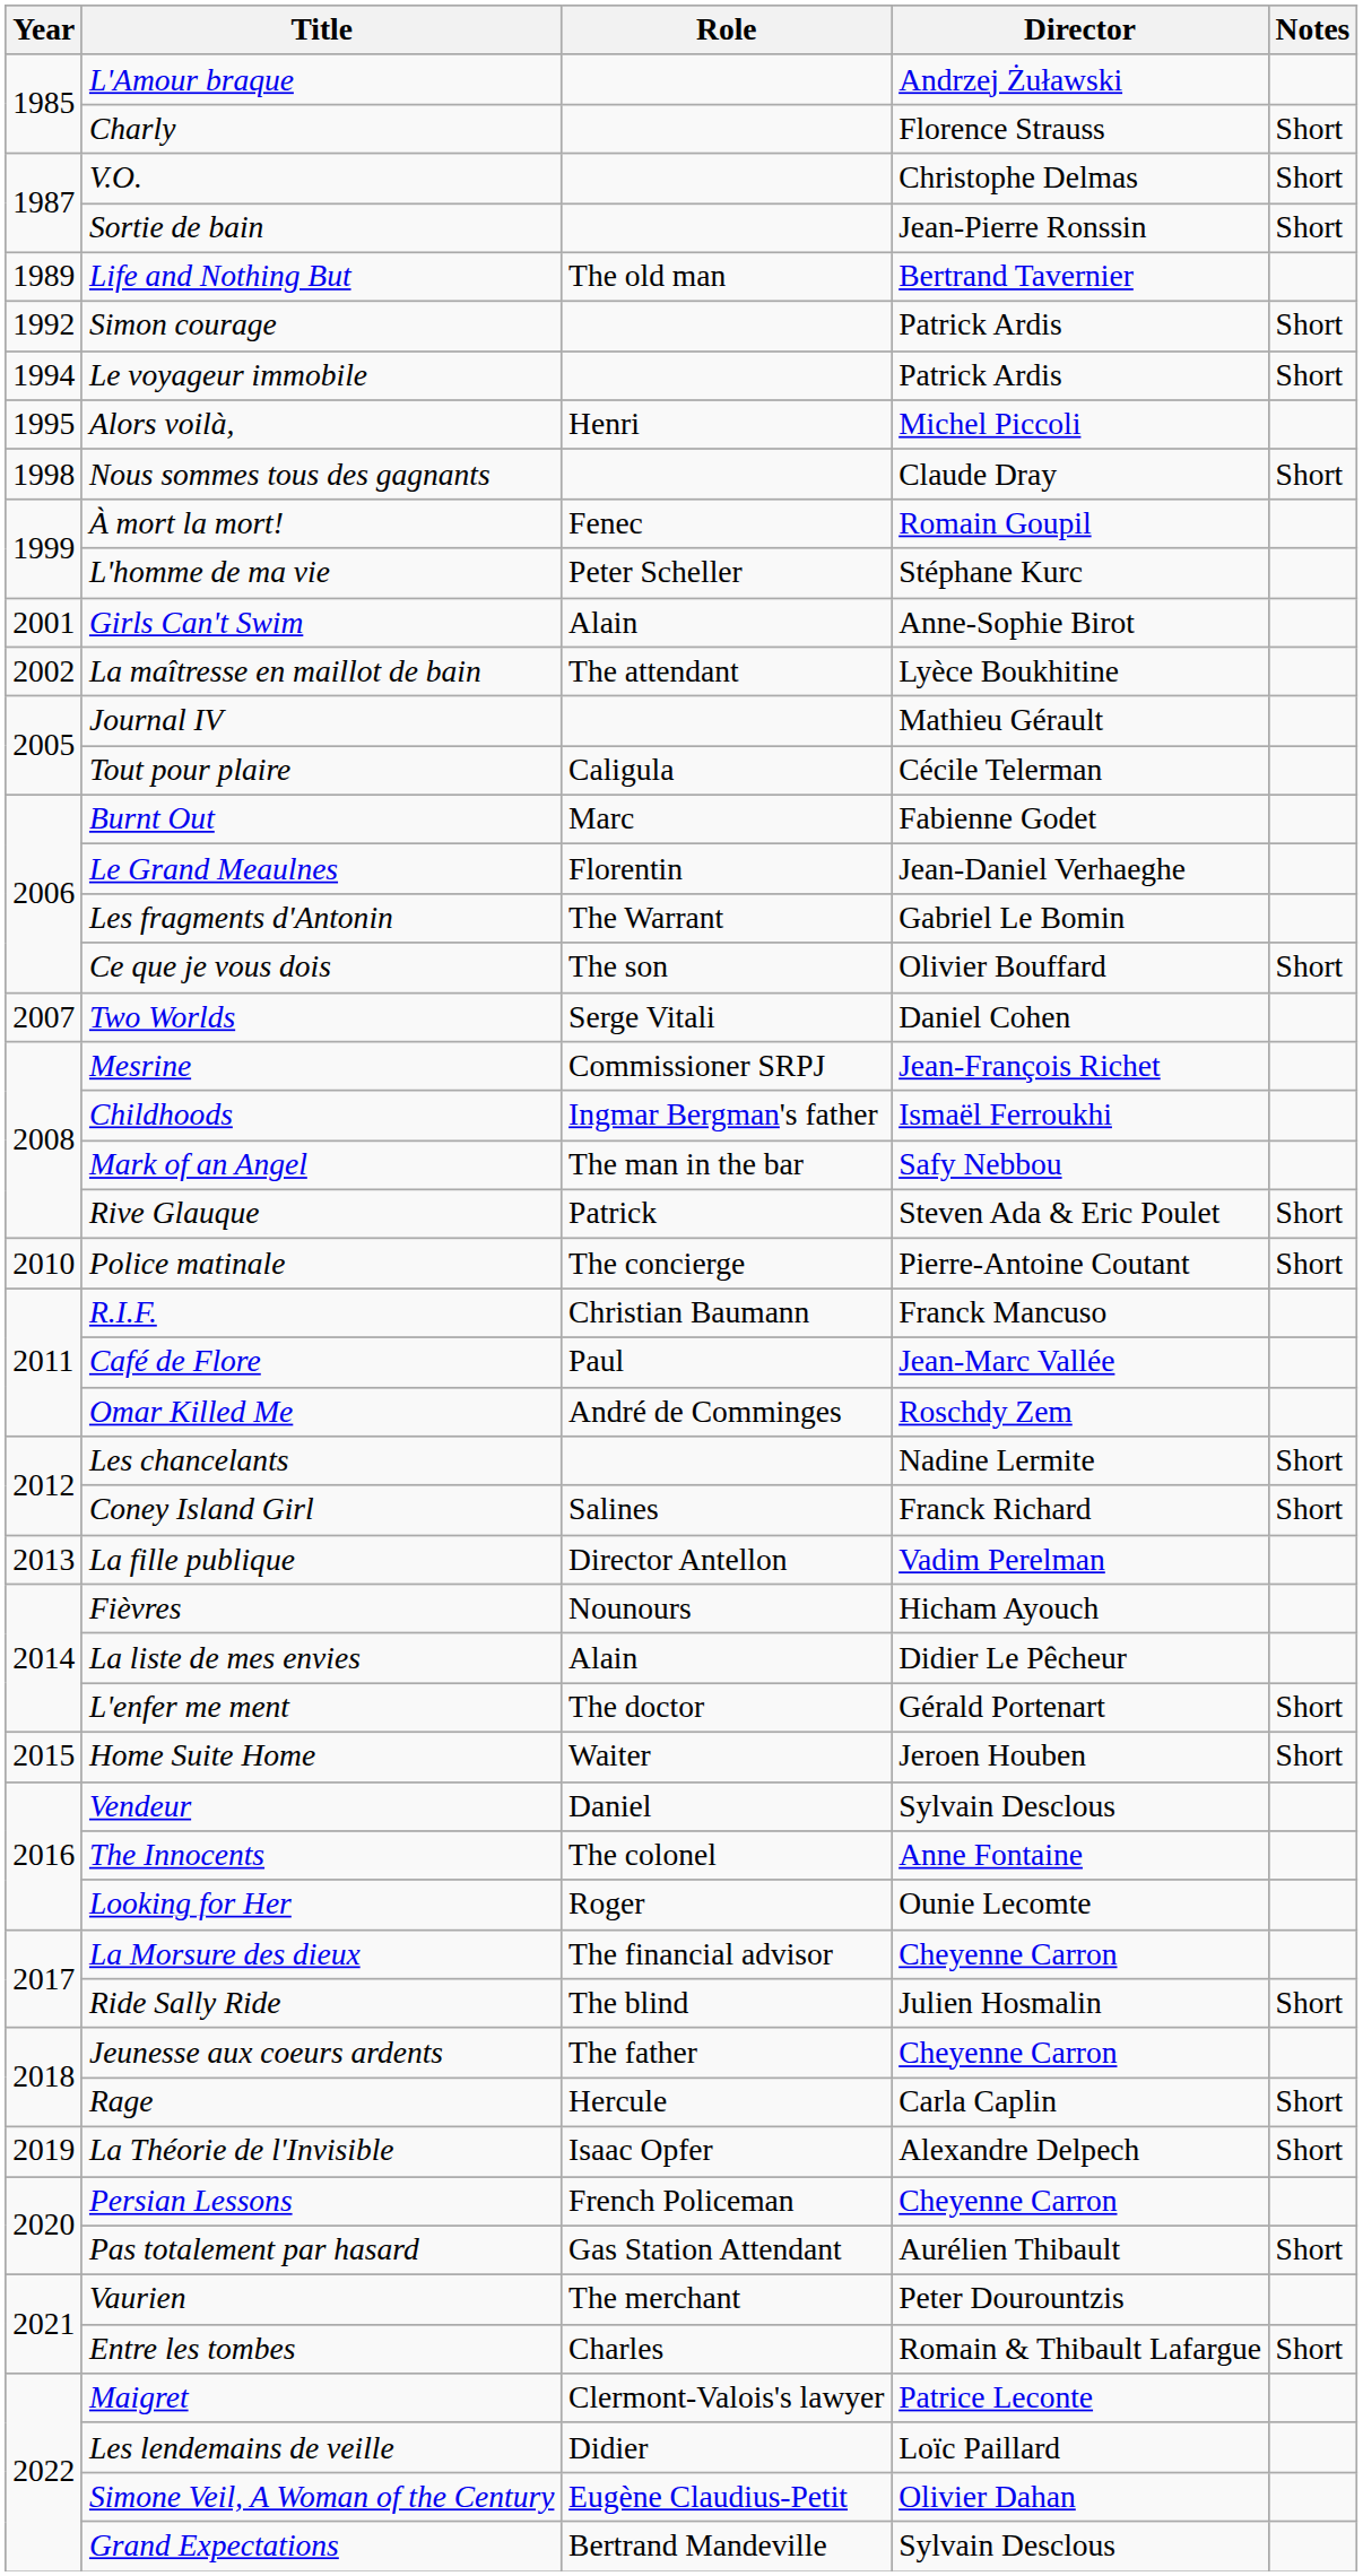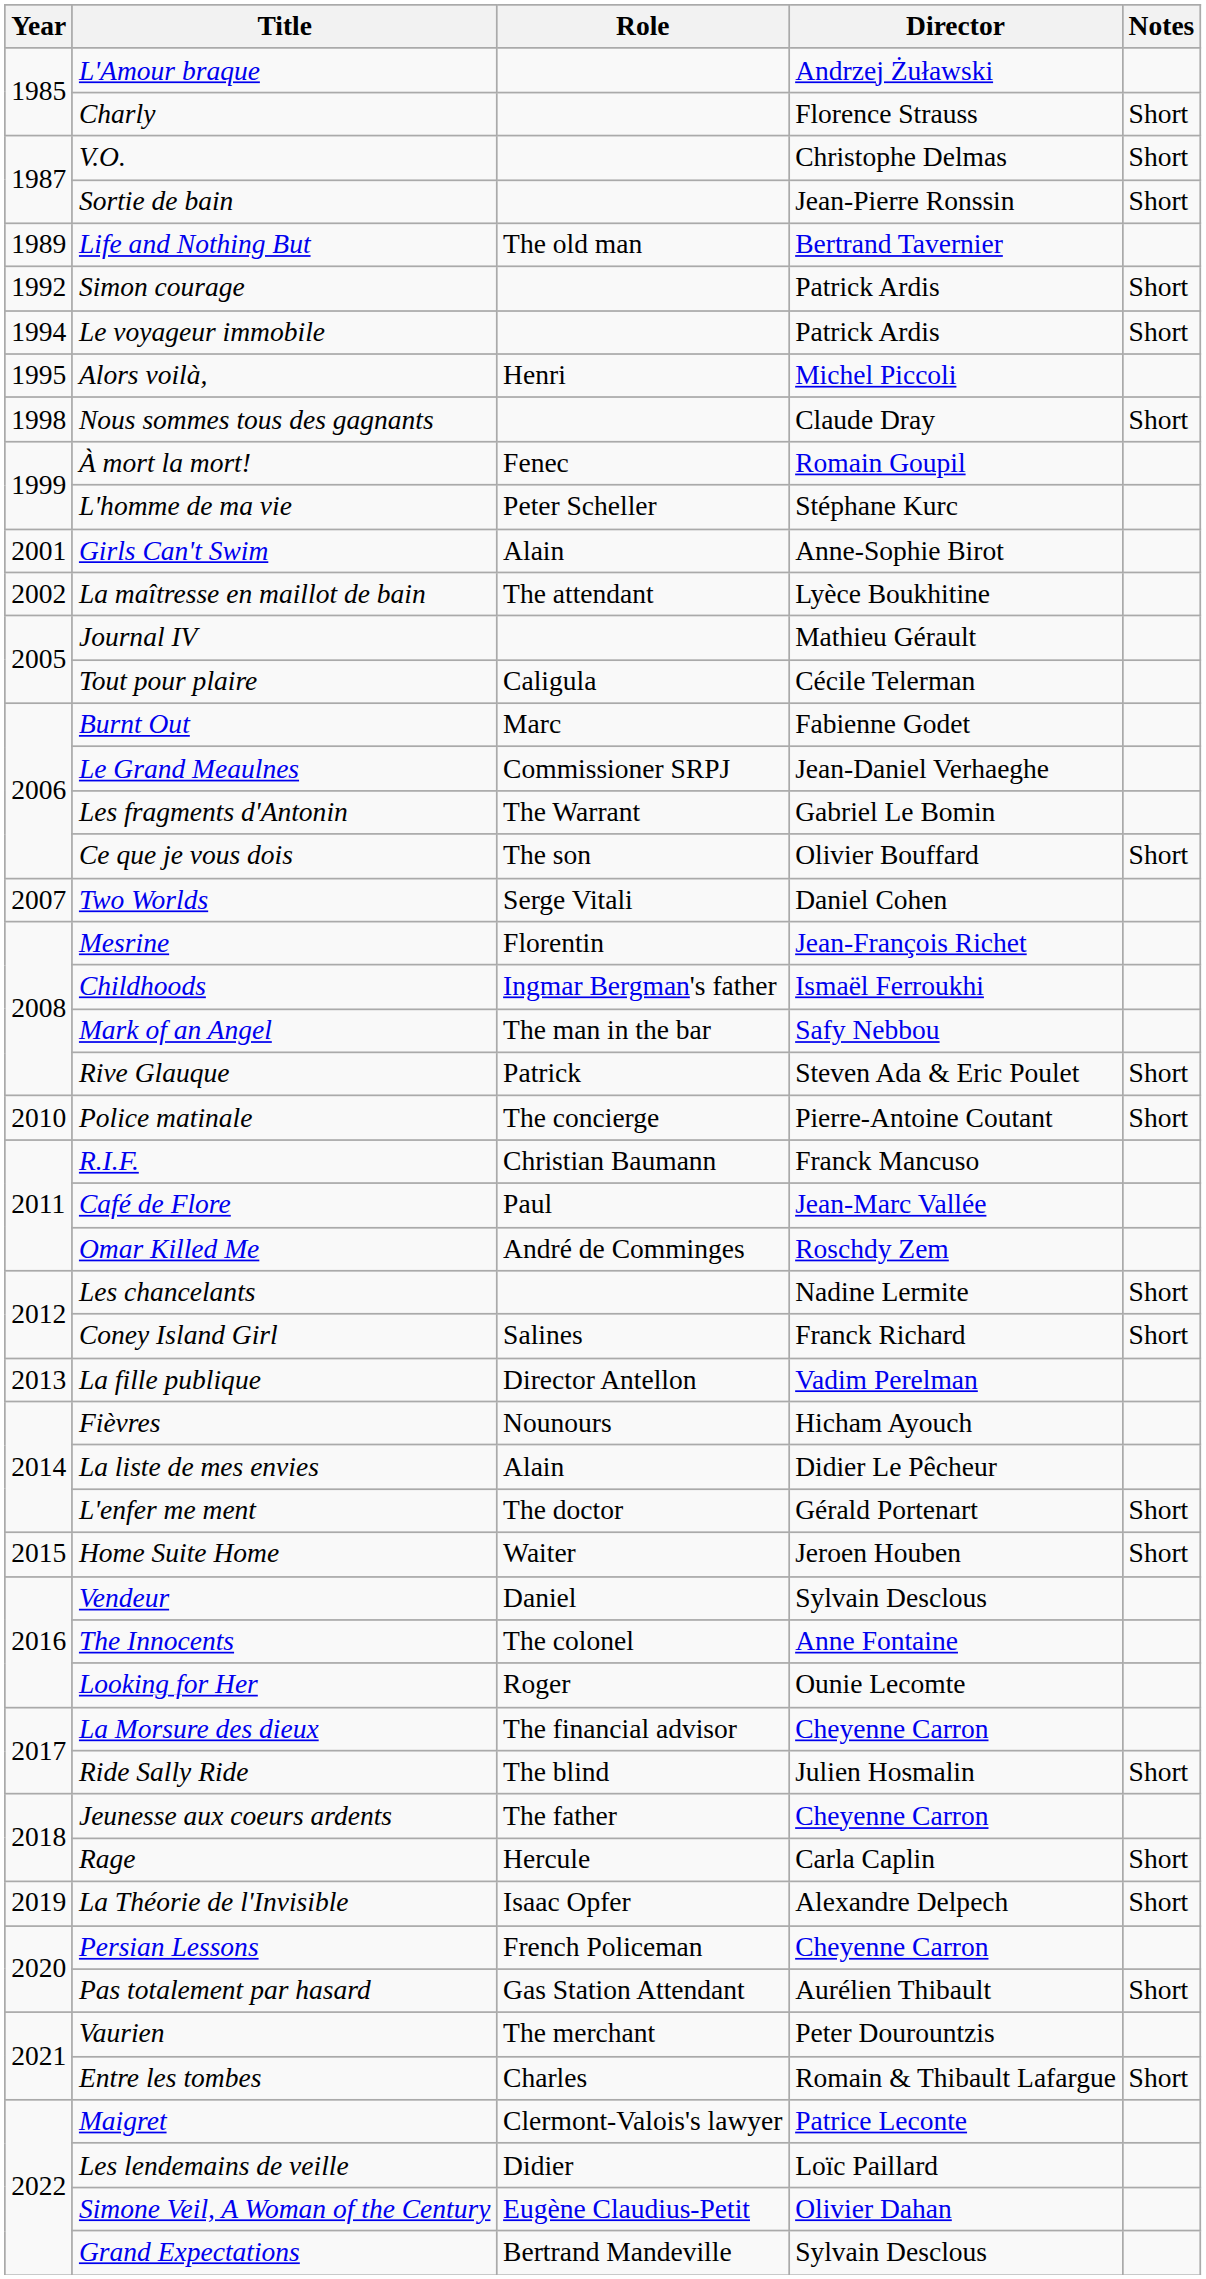Le Grand Meaulnes | Role: Florentin -> Commissioner SRPJ
Mesrine | Role: Commissioner SRPJ -> Florentin
